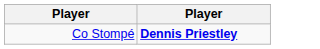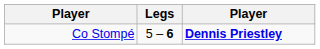+ column: Legs | 5 – 6
